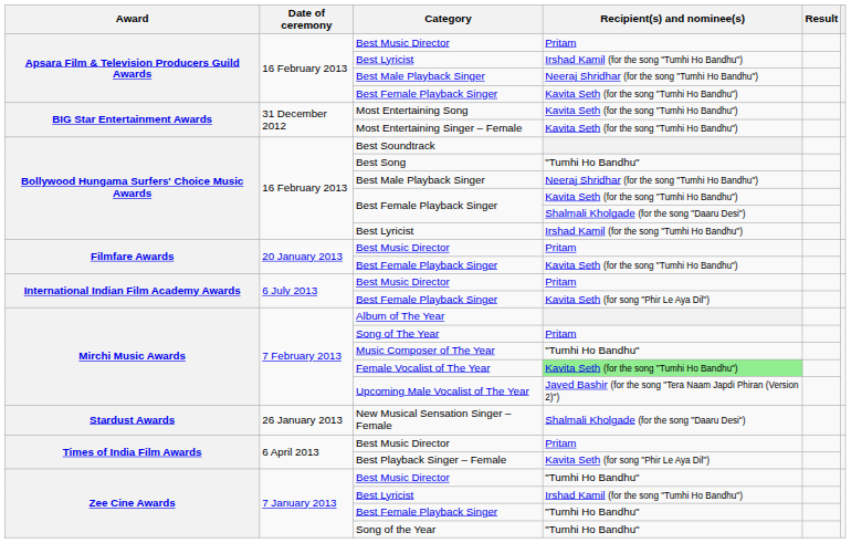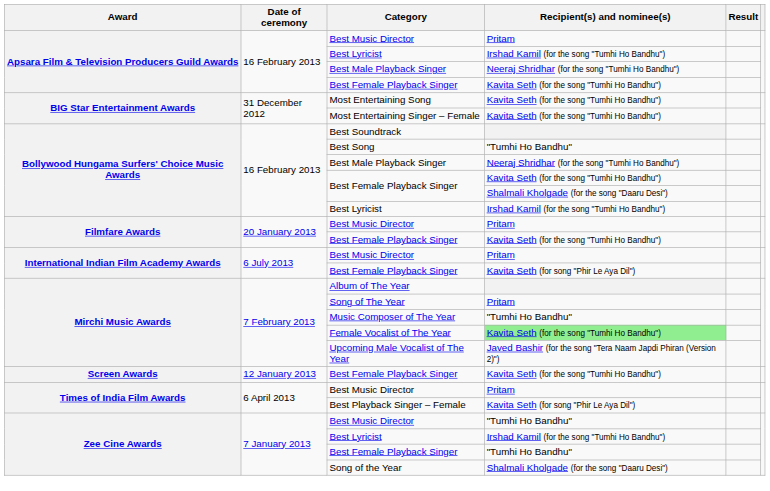+ row: Screen Awards | 12 January 2013 | Best Female Playback Singer | Kavita Seth (for the song "Tumhi Ho Bandhu")
- row: Stardust Awards | 26 January 2013 | New Musical Sensation Singer – Female | Shalmali Kholgade (for the song "Daaru Desi")
Song of the Year | Recipient(s) and nominee(s): "Tumhi Ho Bandhu" -> Shalmali Kholgade (for the song "Daaru Desi")
